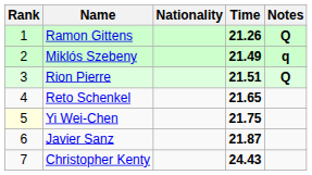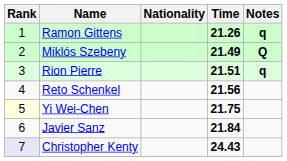Ramon Gittens | Notes: Q -> q
Miklós Szebeny | Notes: q -> Q
Rion Pierre | Notes: Q -> q
Reto Schenkel | Time: 21.65 -> 21.56
Javier Sanz | Time: 21.87 -> 21.84
Christopher Kenty | Rank: no background -> lavender background
